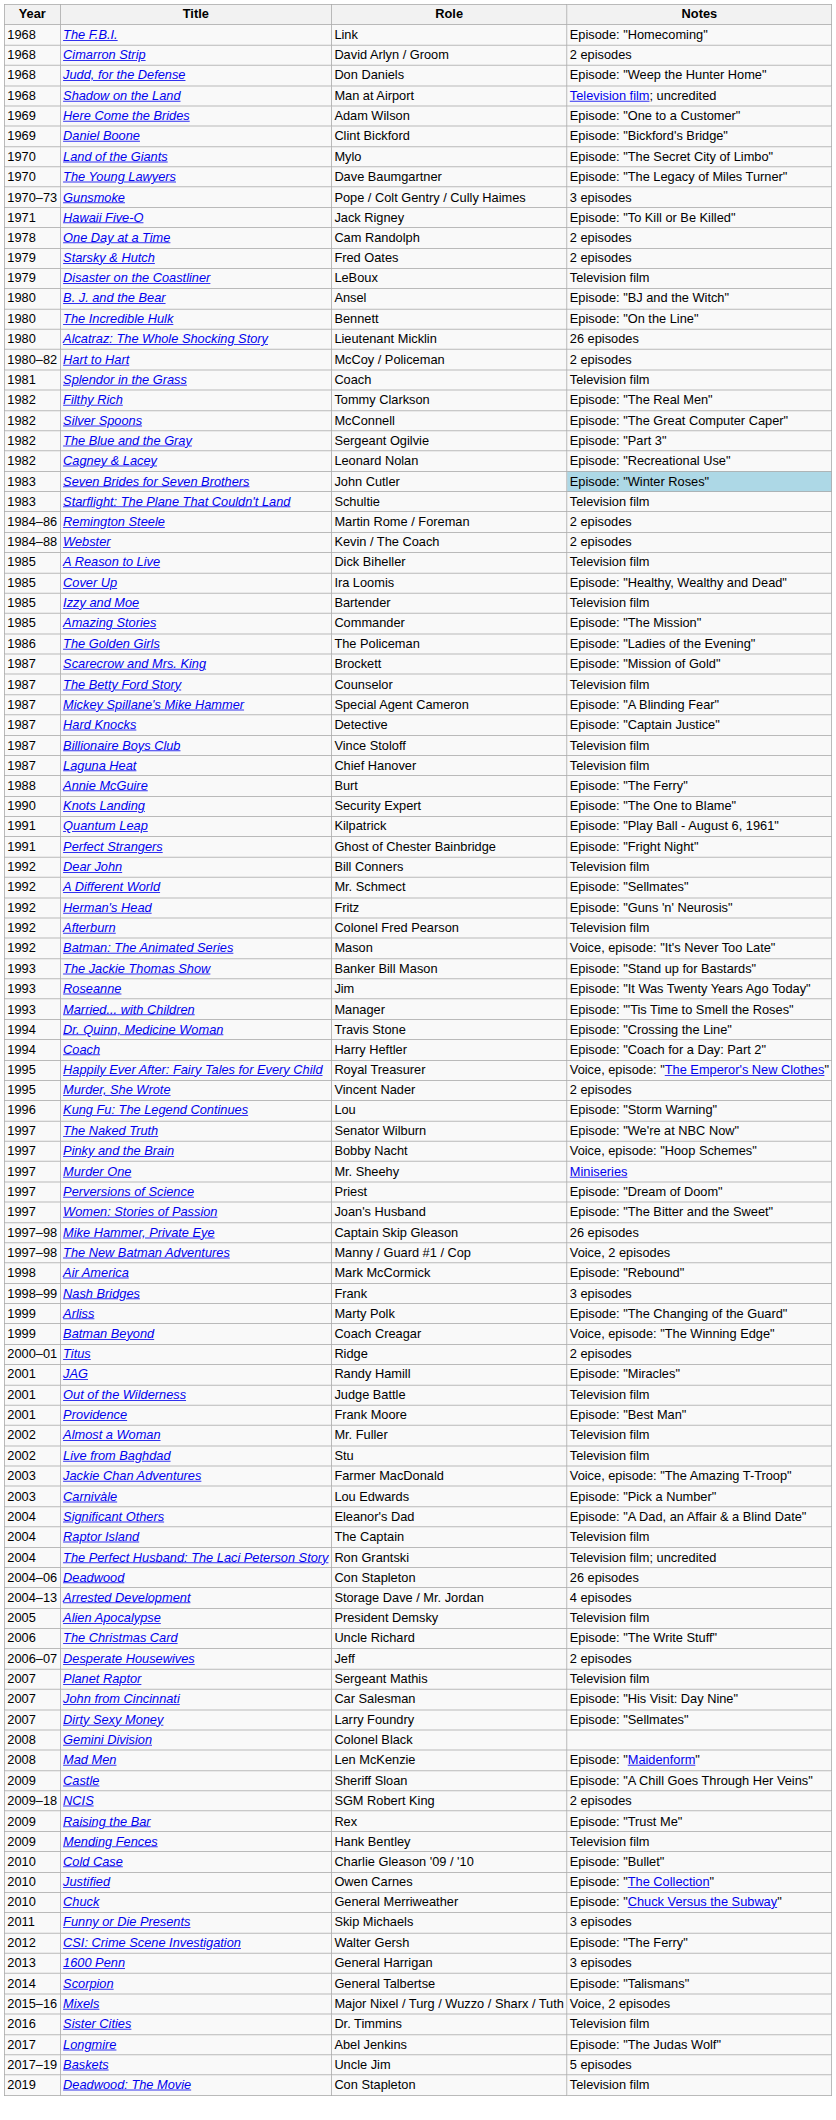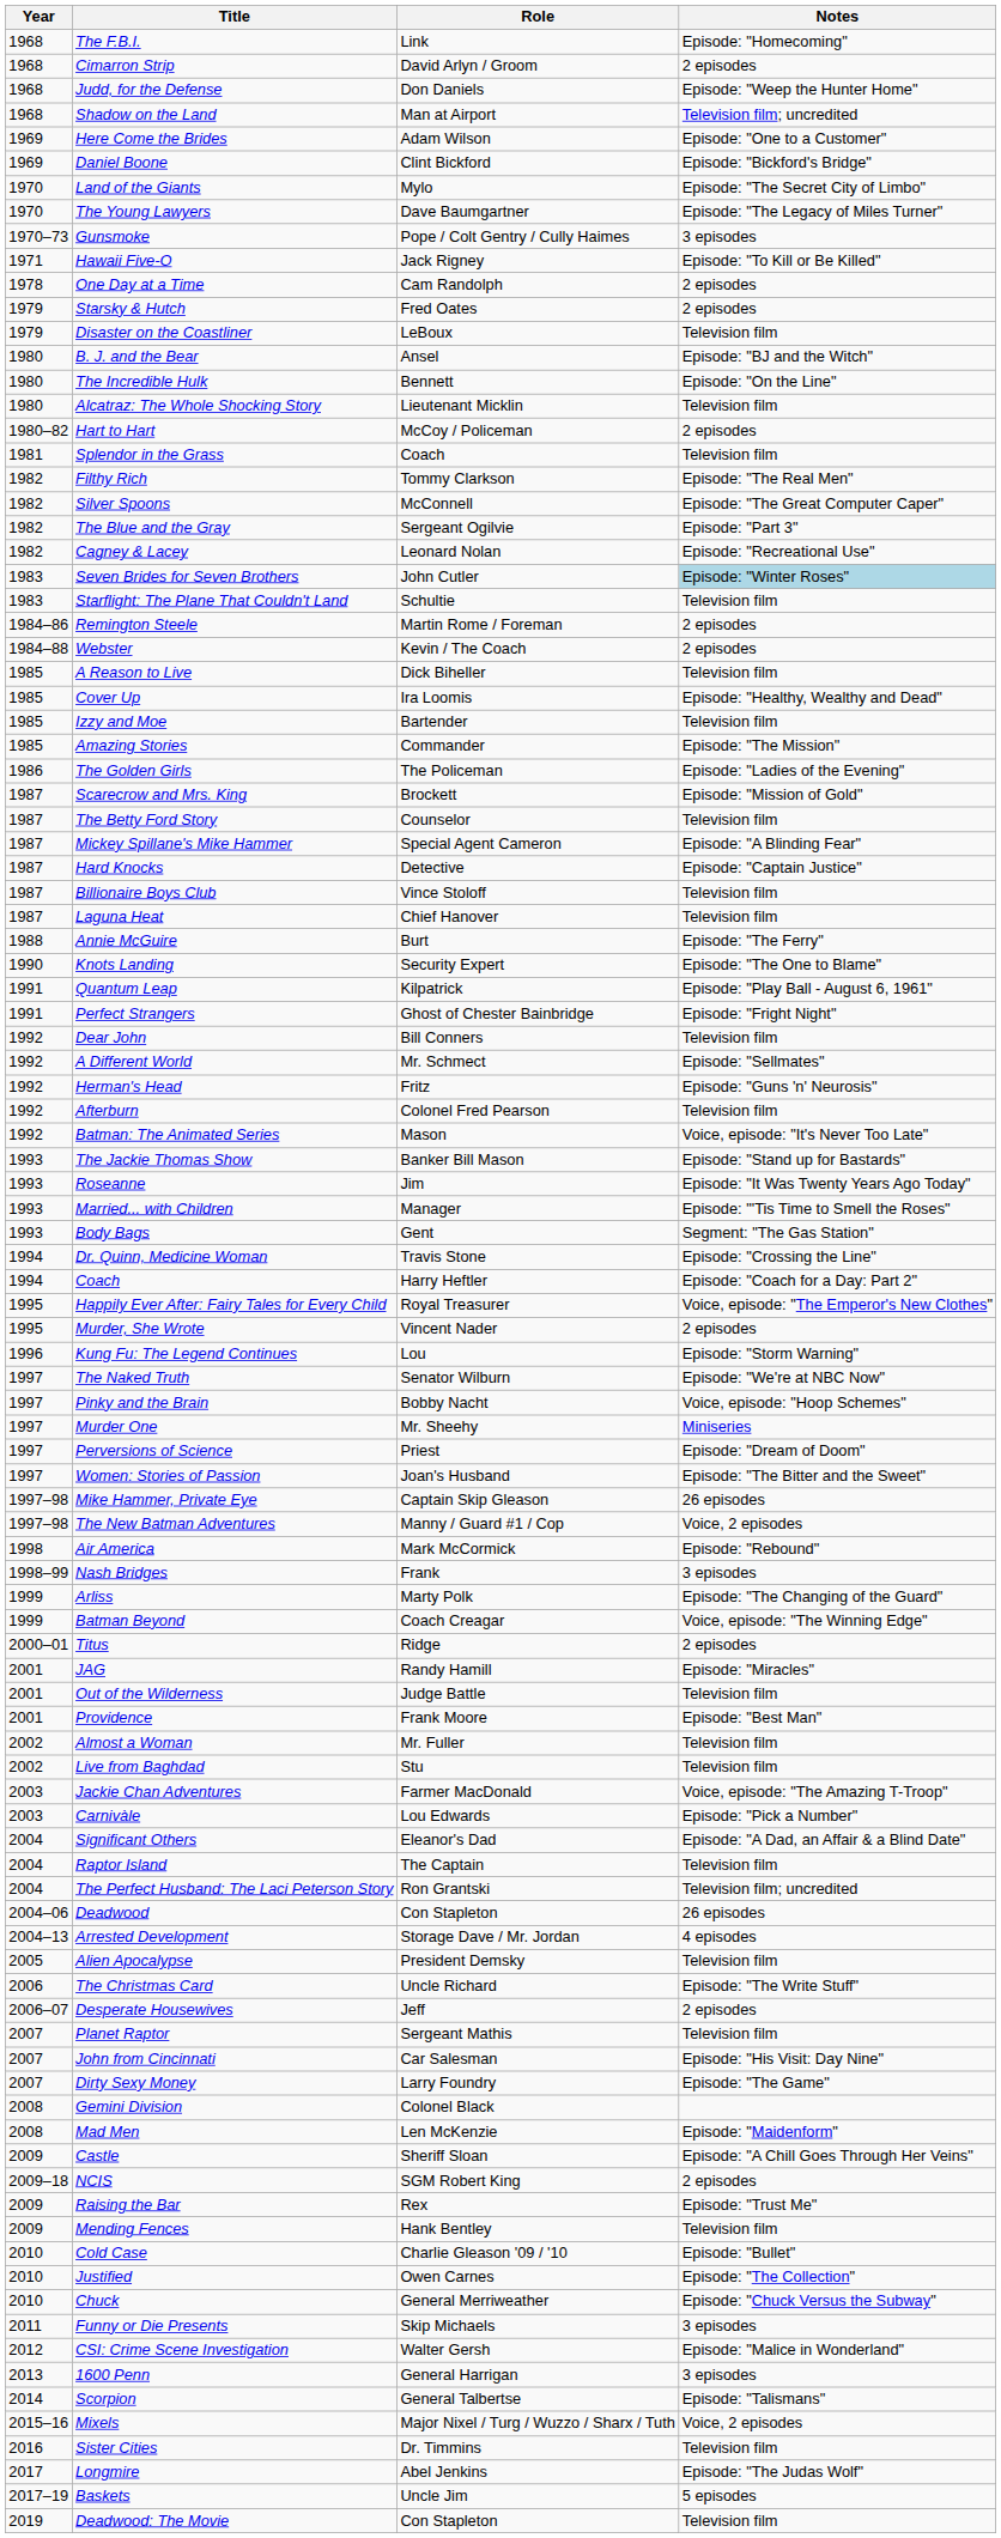Alcatraz: The Whole Shocking Story | Notes: 26 episodes -> Television film
+ row: 1993 | Body Bags | Gent | Segment: "The Gas Station"
Dirty Sexy Money | Notes: Episode: "Sellmates" -> Episode: "The Game"
CSI: Crime Scene Investigation | Notes: Episode: "The Ferry" -> Episode: "Malice in Wonderland"
